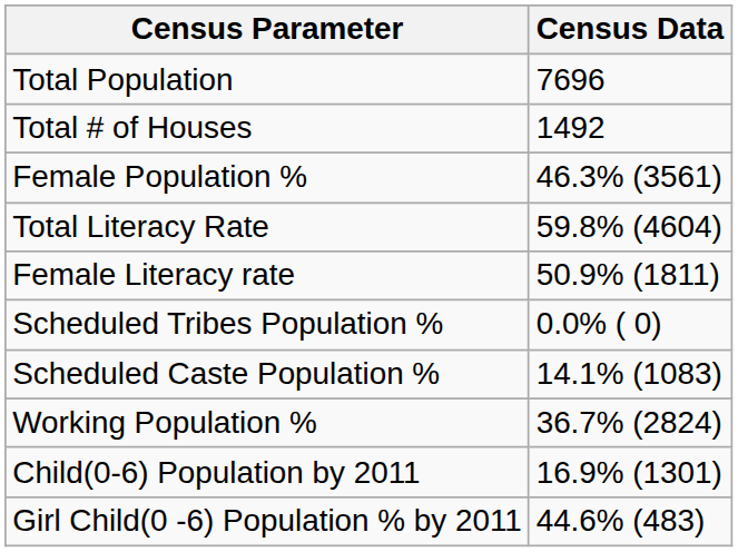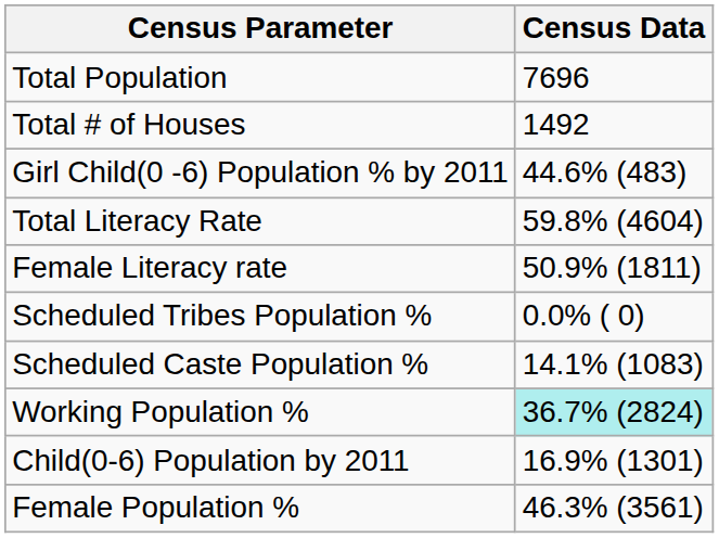rows swapped: Female Population % <-> Girl Child(0 -6) Population % by 2011
Working Population % | Census Data: no background -> paleturquoise background
